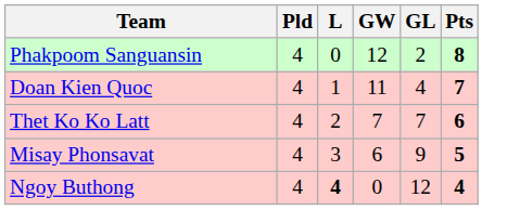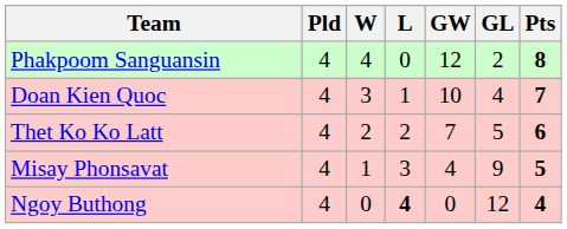+ column: W | 4 | 3 | 2 | 1 | 0
Doan Kien Quoc | GW: 11 -> 10
Thet Ko Ko Latt | GL: 7 -> 5
Misay Phonsavat | GW: 6 -> 4
